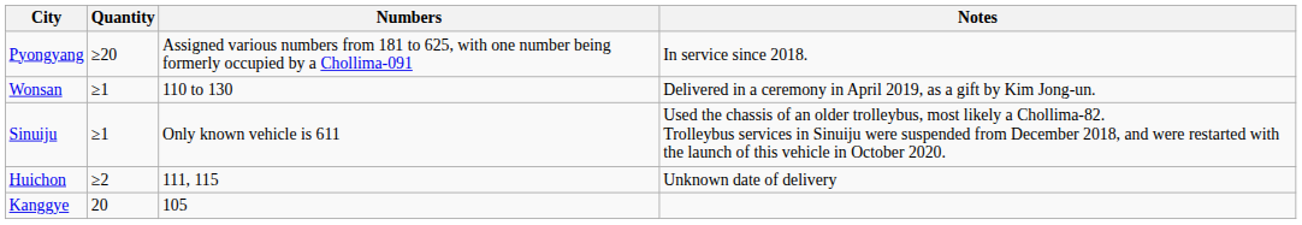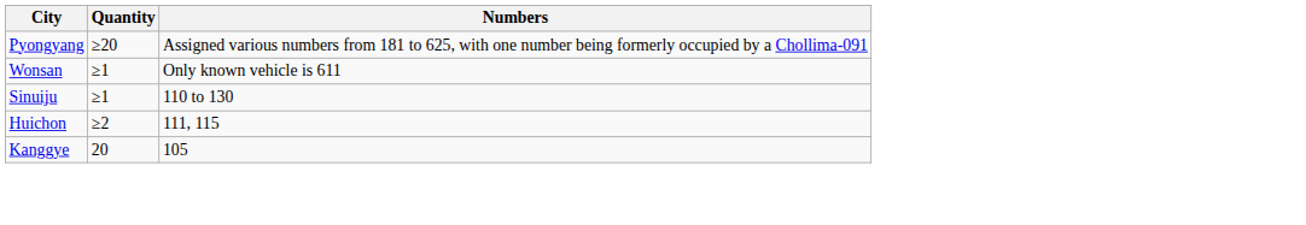- column: Notes | In service since 2018. | Delivered in a ceremony in April 2019, as a gift by Kim Jong-un. | Used the chassis of an older trolleybus, most likely a Chollima-82. Trolleybus services in Sinuiju were suspended from December 2018, and were restarted with the launch of this vehicle in October 2020. | Unknown date of delivery
Wonsan | Numbers: 110 to 130 -> Only known vehicle is 611
Sinuiju | Numbers: Only known vehicle is 611 -> 110 to 130
